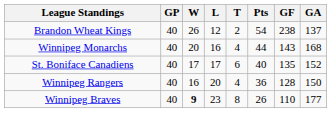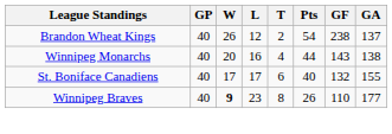Winnipeg Monarchs | GA: 168 -> 138
St. Boniface Canadiens | GF: 135 -> 132
St. Boniface Canadiens | GA: 152 -> 155
- row: Winnipeg Rangers | 40 | 16 | 20 | 4 | 36 | 128 | 150
